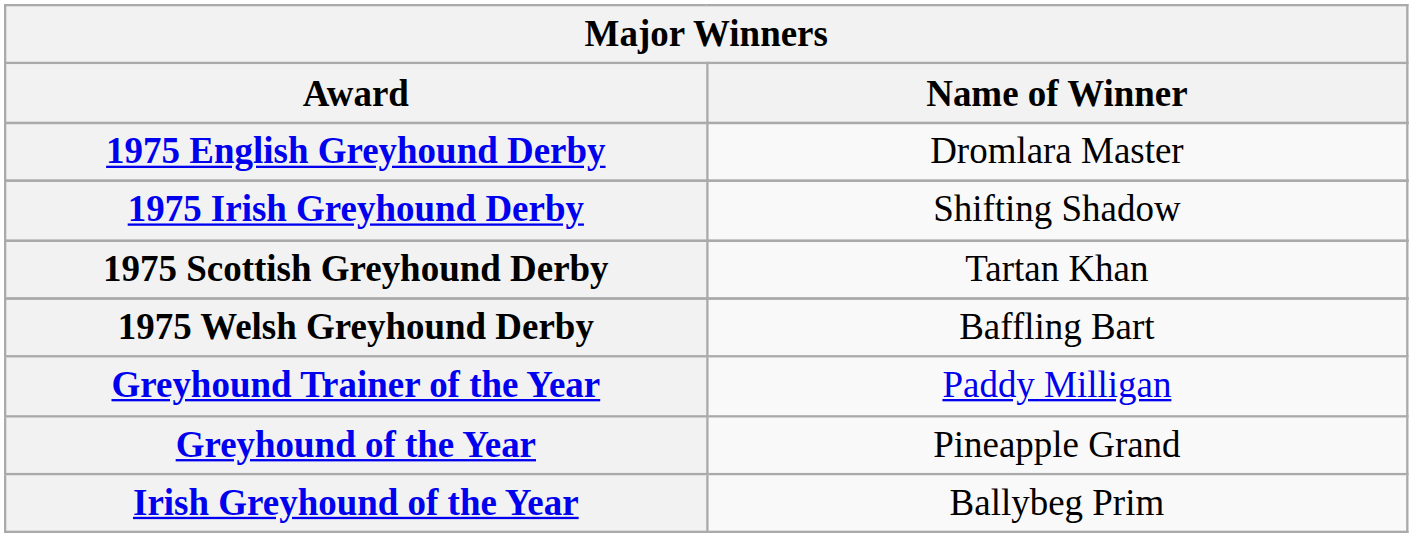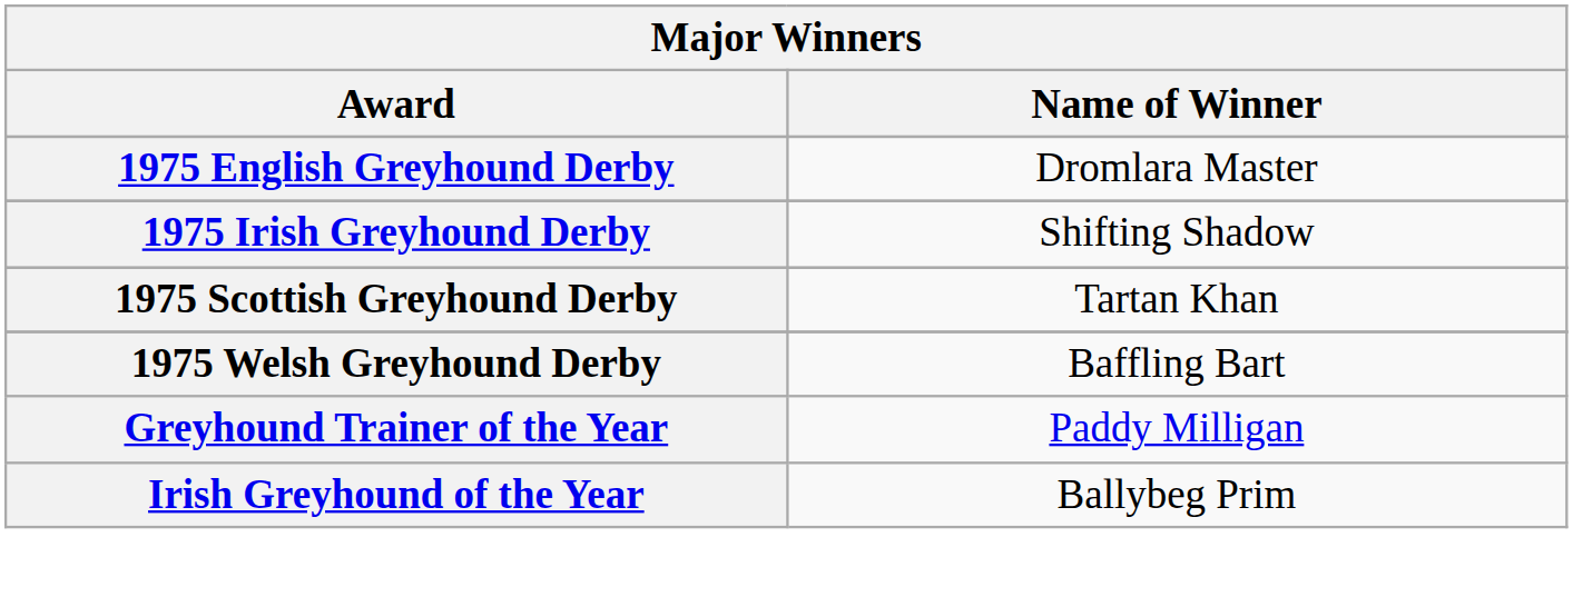- row: Greyhound of the Year | Pineapple Grand
